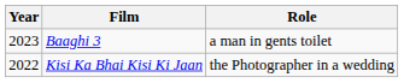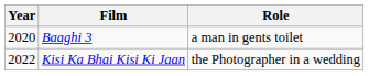Baaghi 3 | Year: 2023 -> 2020
